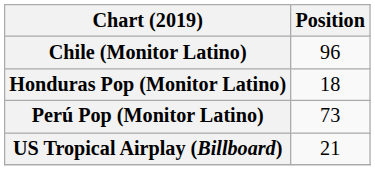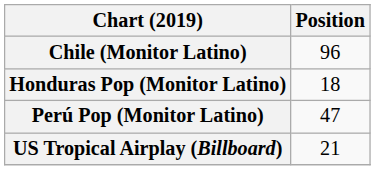Perú Pop (Monitor Latino) | Position: 73 -> 47
